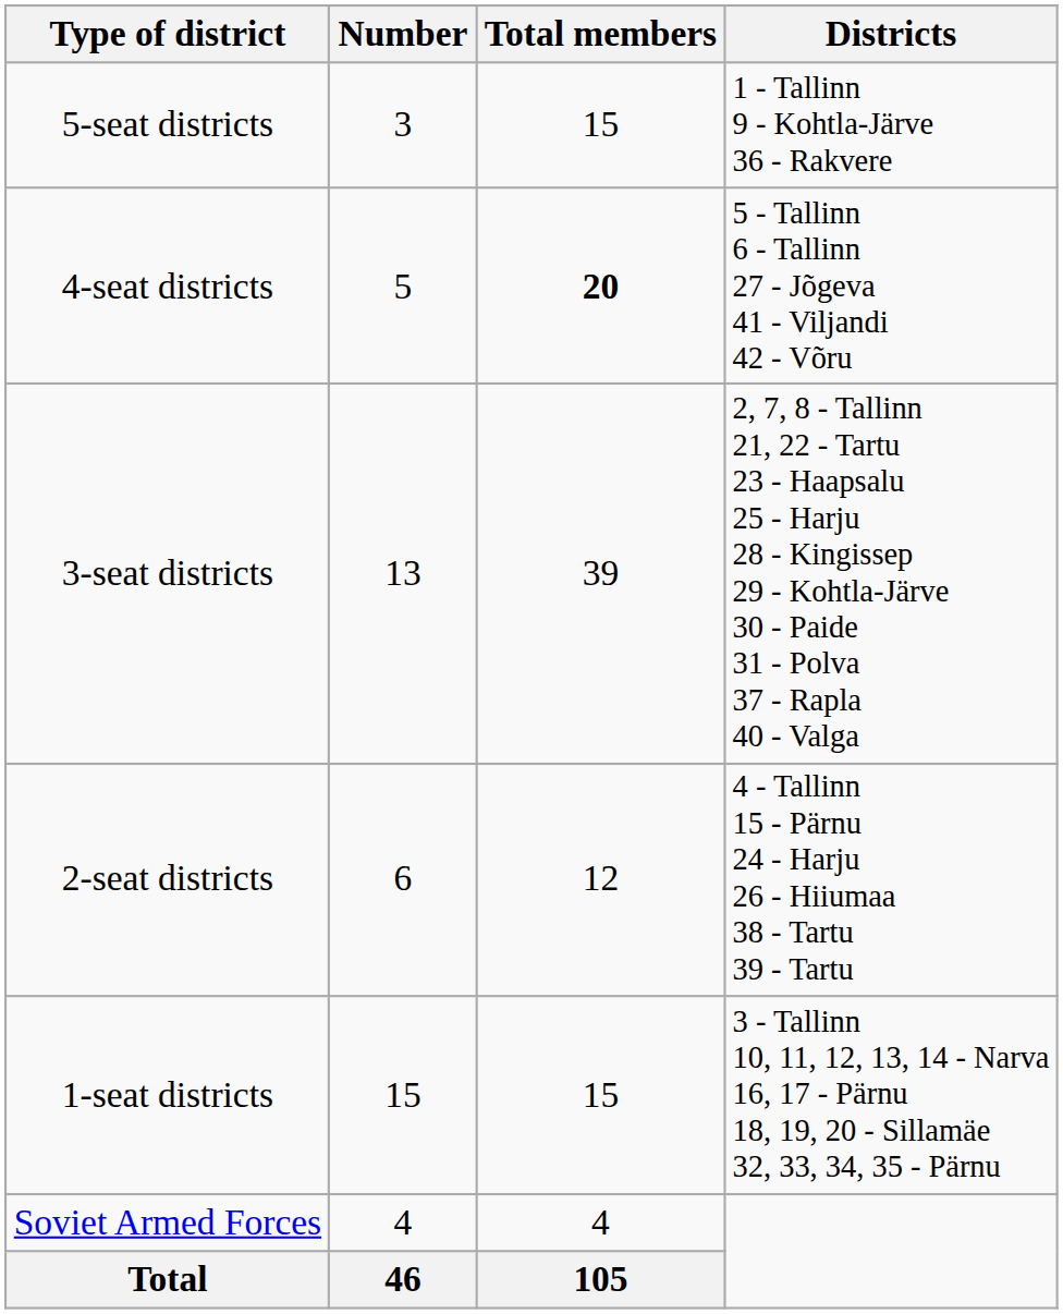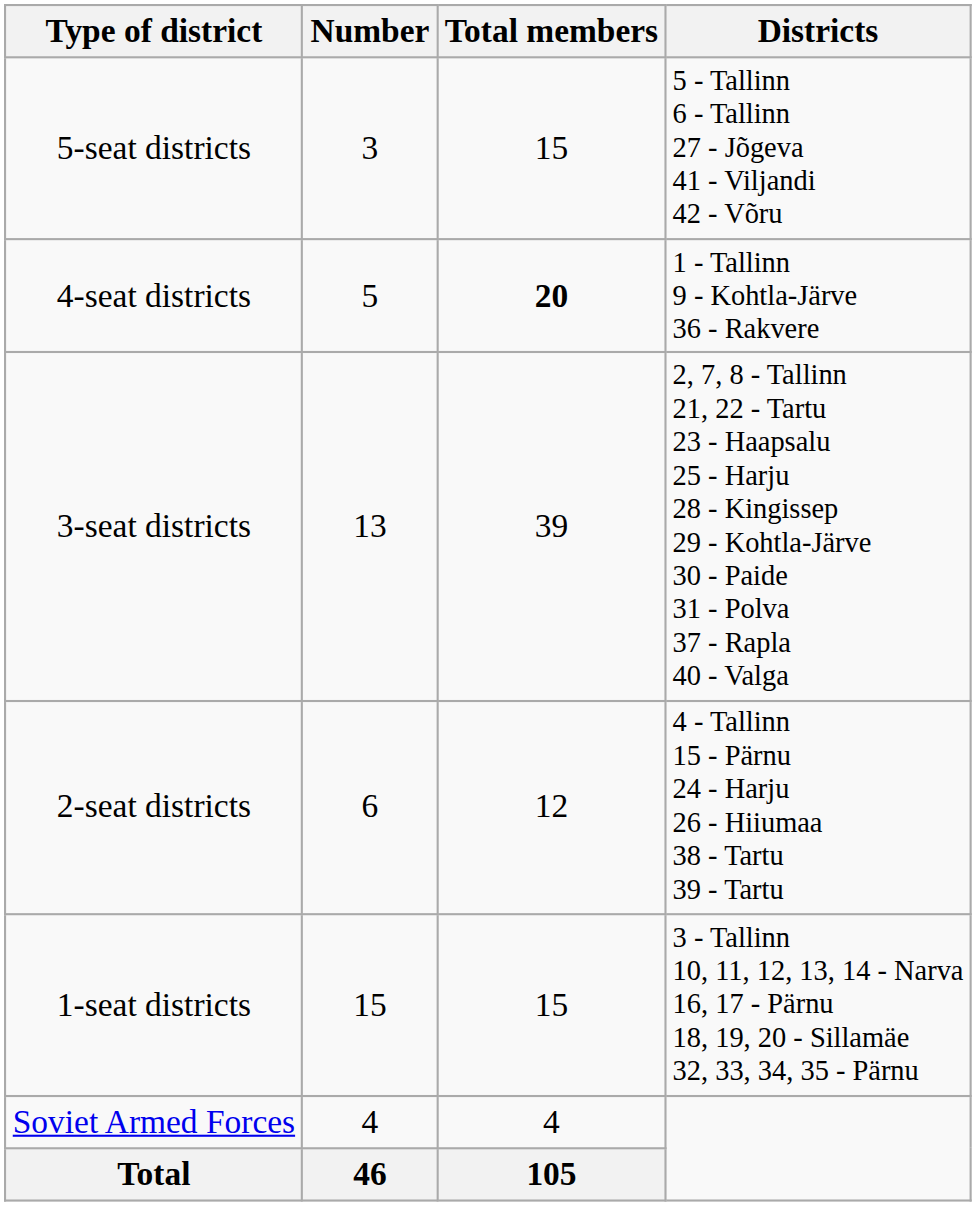5-seat districts | Districts: 1 - Tallinn 9 - Kohtla-Järve 36 - Rakvere -> 5 - Tallinn 6 - Tallinn 27 - Jõgeva 41 - Viljandi 42 - Võru
4-seat districts | Districts: 5 - Tallinn 6 - Tallinn 27 - Jõgeva 41 - Viljandi 42 - Võru -> 1 - Tallinn 9 - Kohtla-Järve 36 - Rakvere
